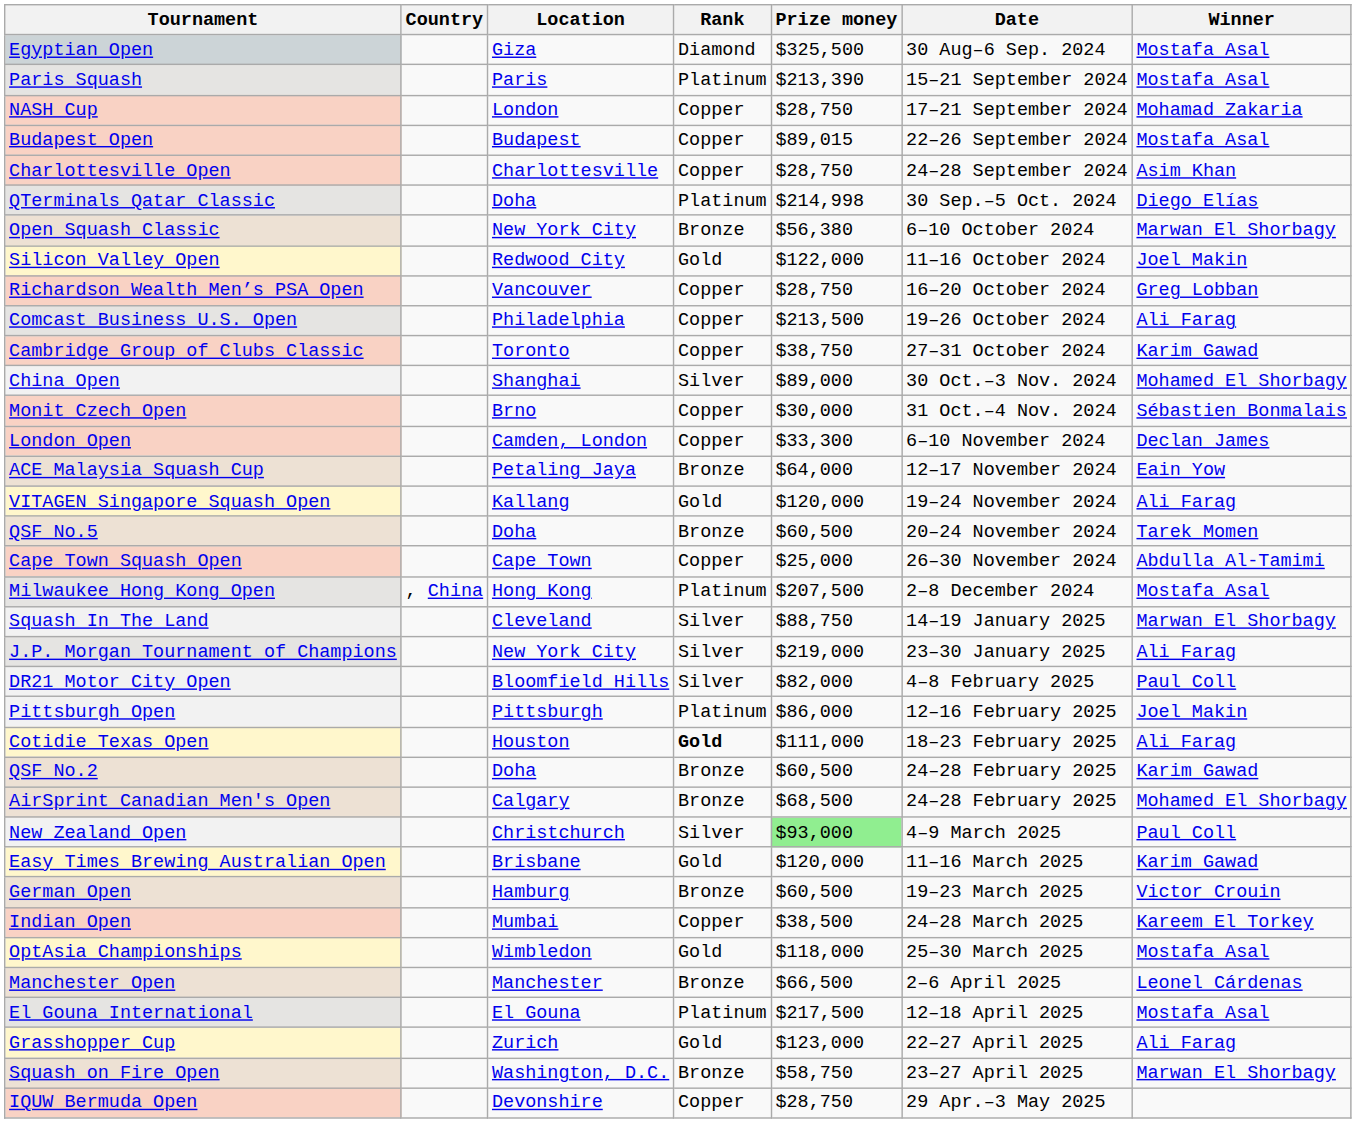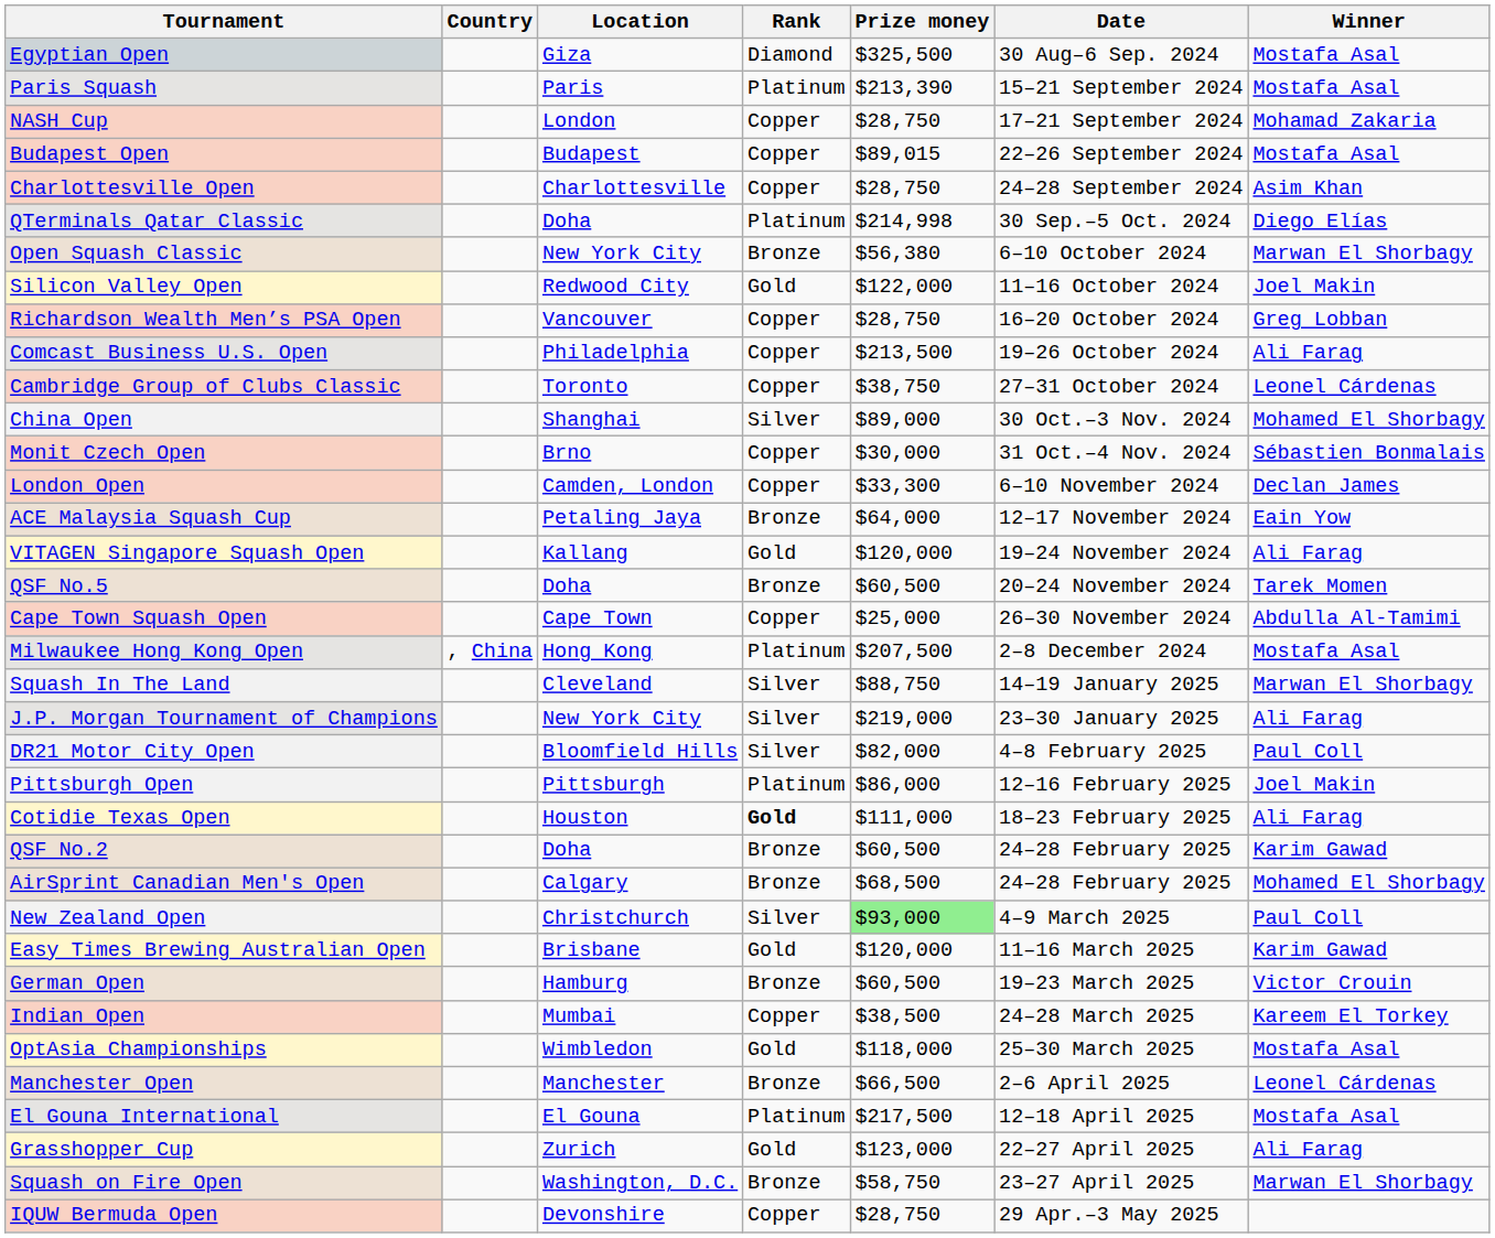Cambridge Group of Clubs Classic | Winner: Karim Gawad -> Leonel Cárdenas
